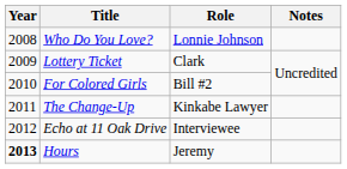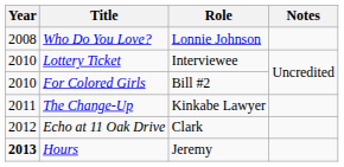Lottery Ticket | Year: 2009 -> 2010
Lottery Ticket | Role: Clark -> Interviewee
Echo at 11 Oak Drive | Role: Interviewee -> Clark
